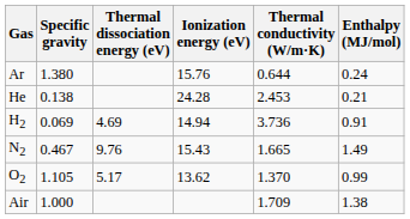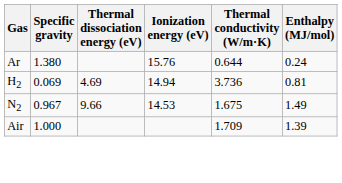- row: He | 0.138 | 24.28 | 2.453 | 0.21
H2 | Enthalpy (MJ/mol): 0.91 -> 0.81
N2 | Specific gravity: 0.467 -> 0.967
N2 | Thermal dissociation energy (eV): 9.76 -> 9.66
N2 | Ionization energy (eV): 15.43 -> 14.53
N2 | Thermal conductivity (W/m·K): 1.665 -> 1.675
- row: O2 | 1.105 | 5.17 | 13.62 | 1.370 | 0.99
Air | Enthalpy (MJ/mol): 1.38 -> 1.39
